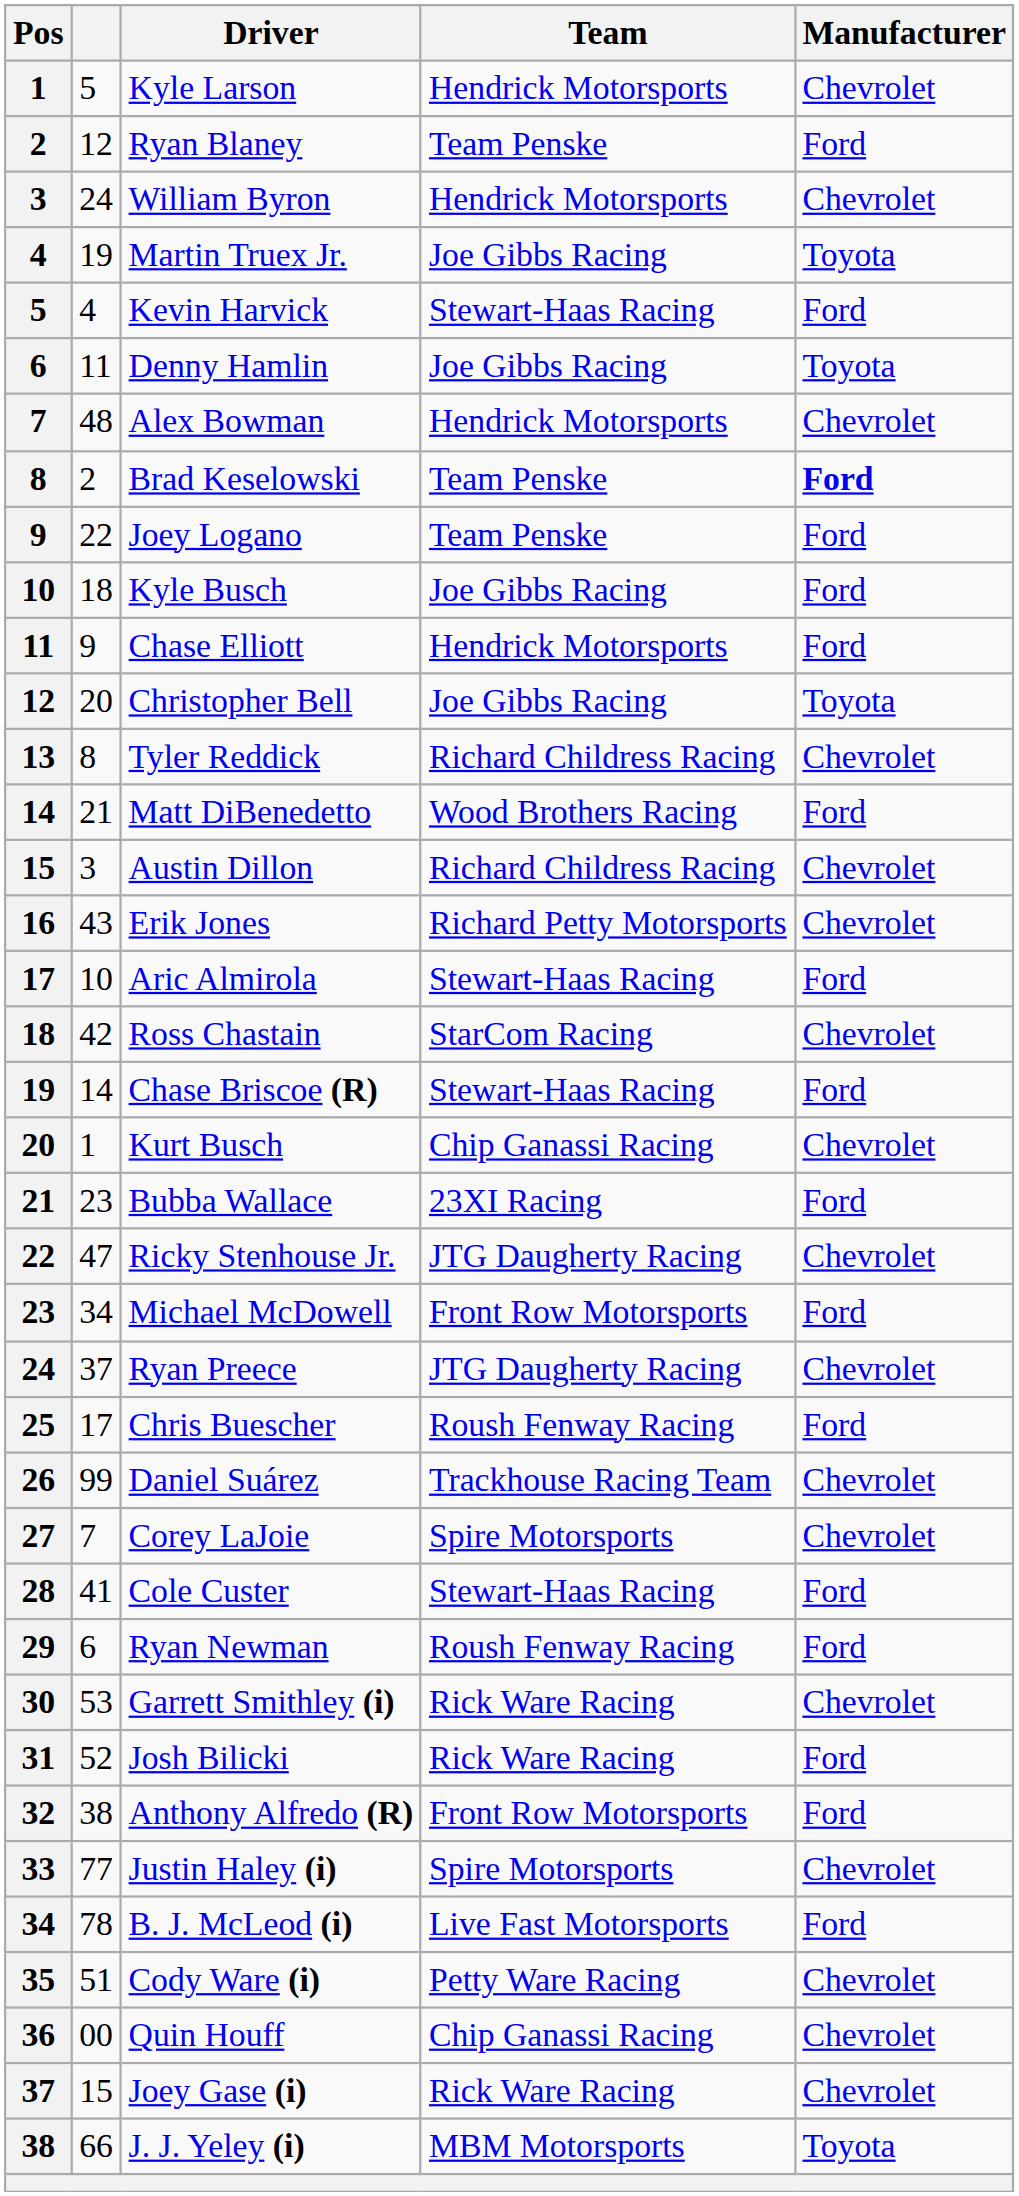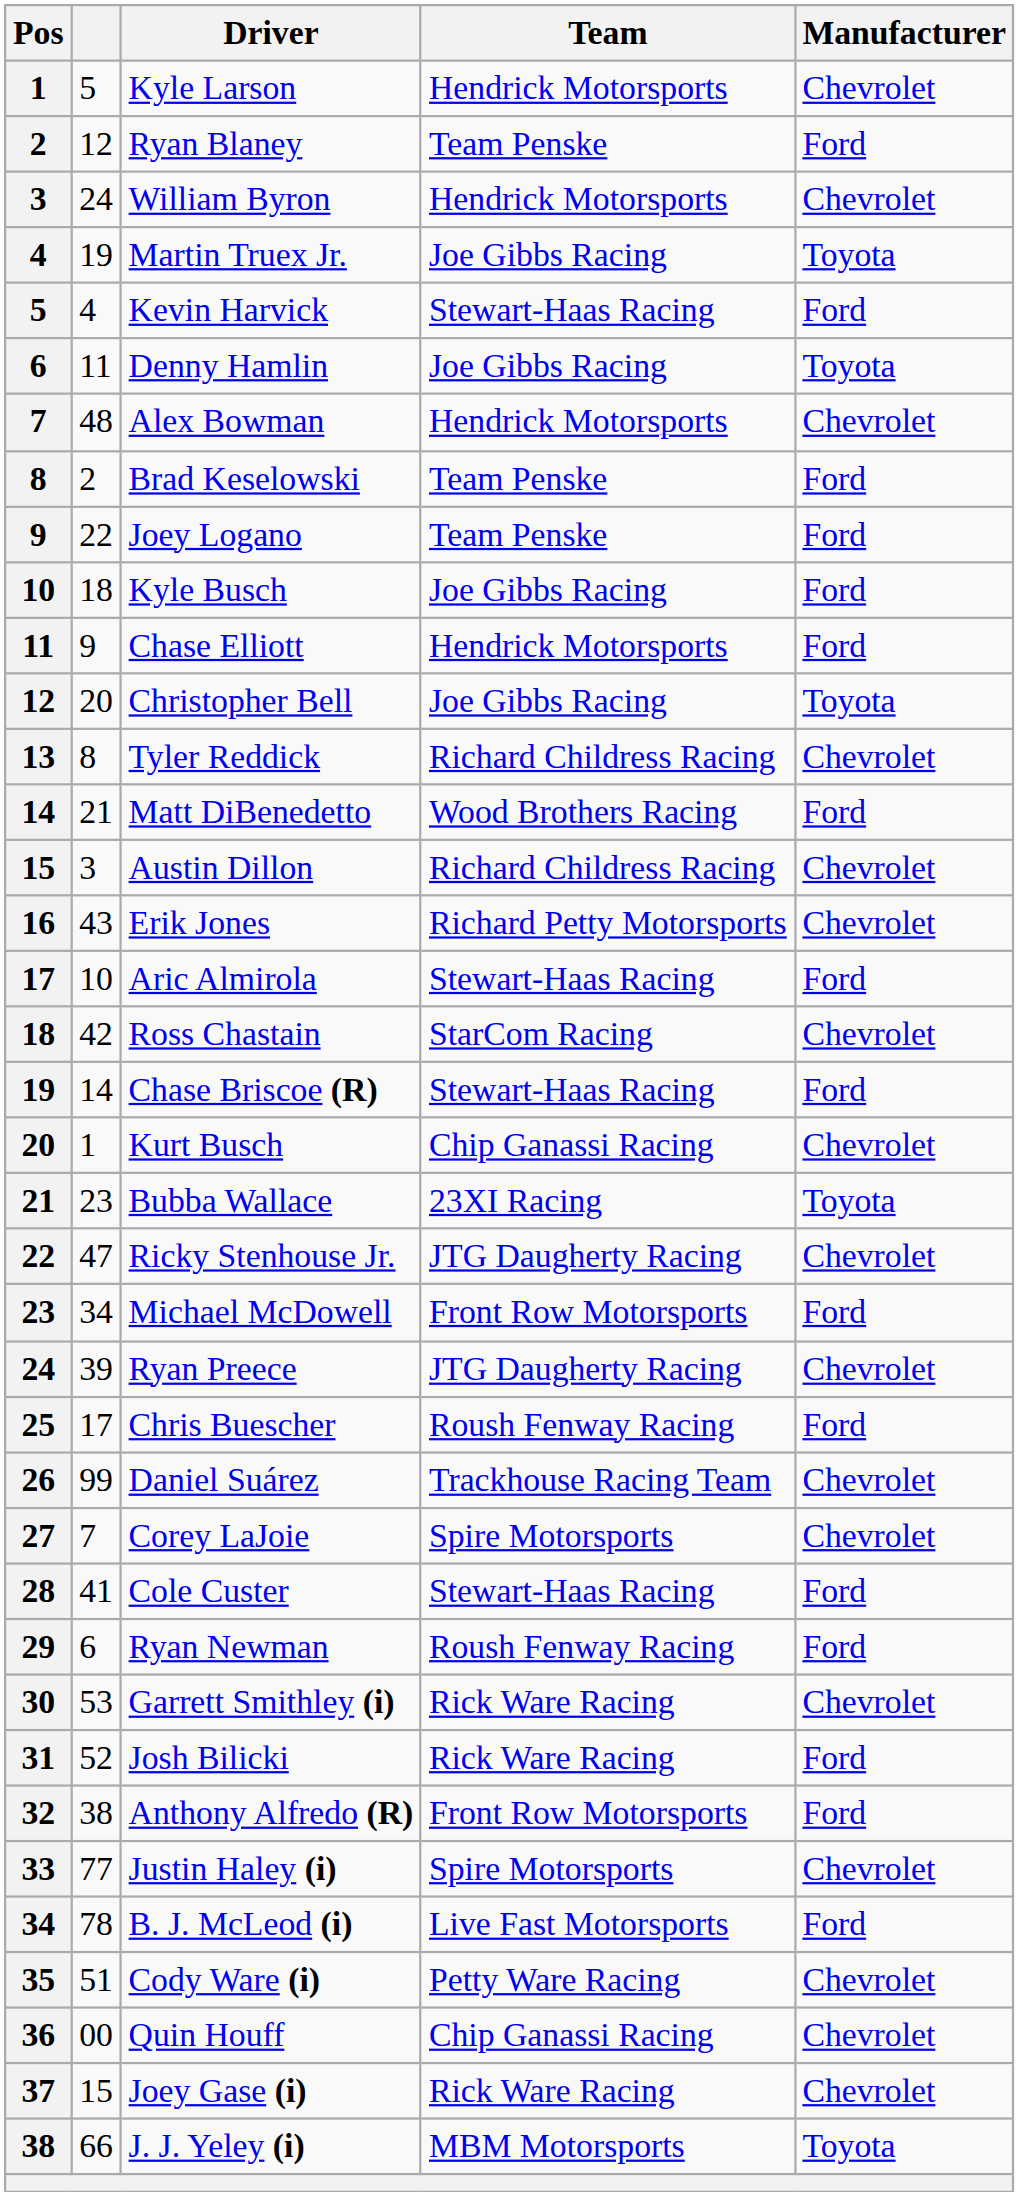Brad Keselowski | Manufacturer: bold -> normal
Bubba Wallace | Manufacturer: Ford -> Toyota
Ryan Preece | column 2: 37 -> 39
